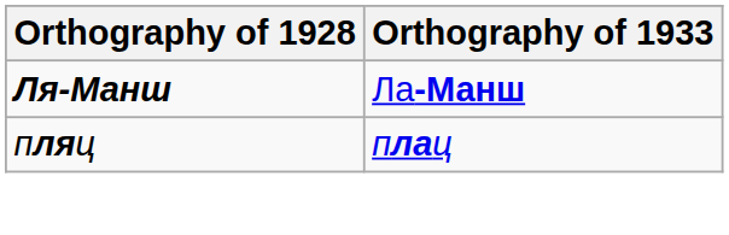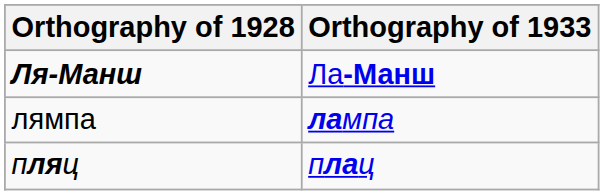+ row: лямпа | лампа
